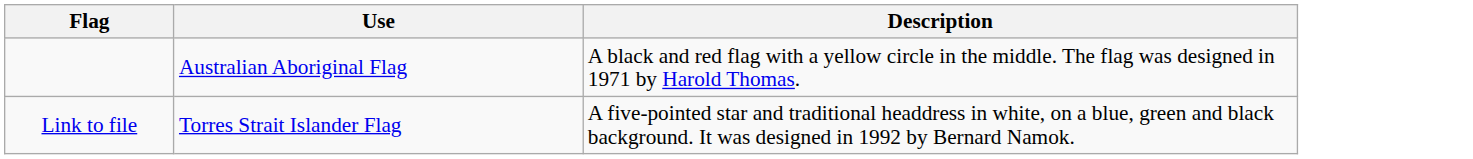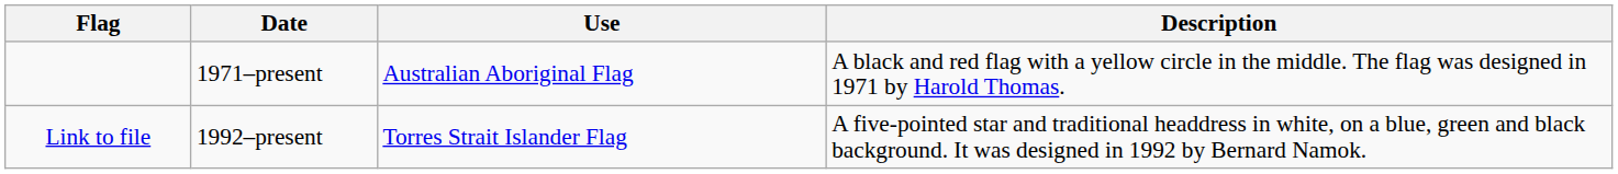+ column: Date | 1971–present | 1992–present
